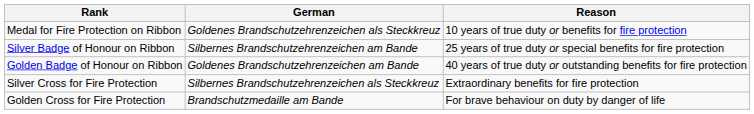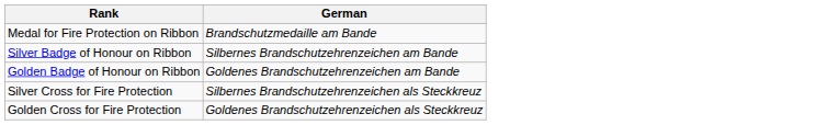- column: Reason | 10 years of true duty or benefits for fire protection | 25 years of true duty or special benefits for fire protection | 40 years of true duty or outstanding benefits for fire protection | Extraordinary benefits for fire protection | For brave behaviour on duty by danger of life
Medal for Fire Protection on Ribbon | German: Goldenes Brandschutzehrenzeichen als Steckkreuz -> Brandschutzmedaille am Bande
Golden Cross for Fire Protection | German: Brandschutzmedaille am Bande -> Goldenes Brandschutzehrenzeichen als Steckkreuz
